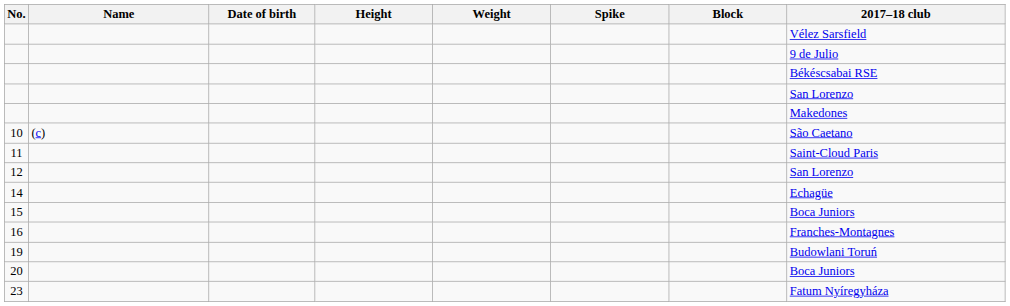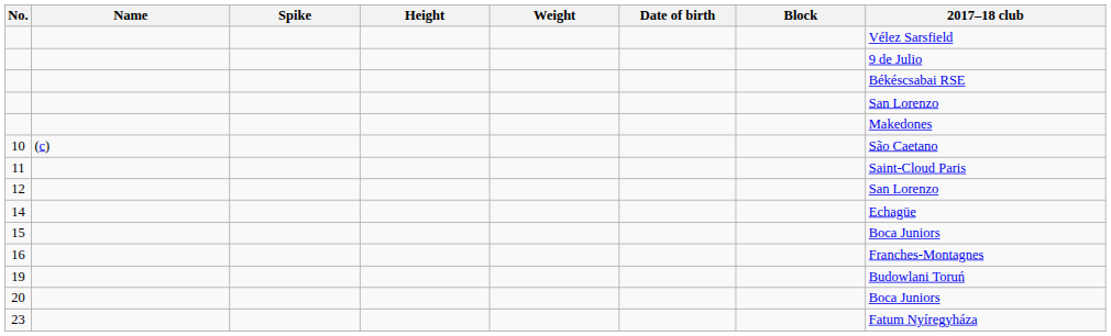columns swapped: Date of birth <-> Spike
